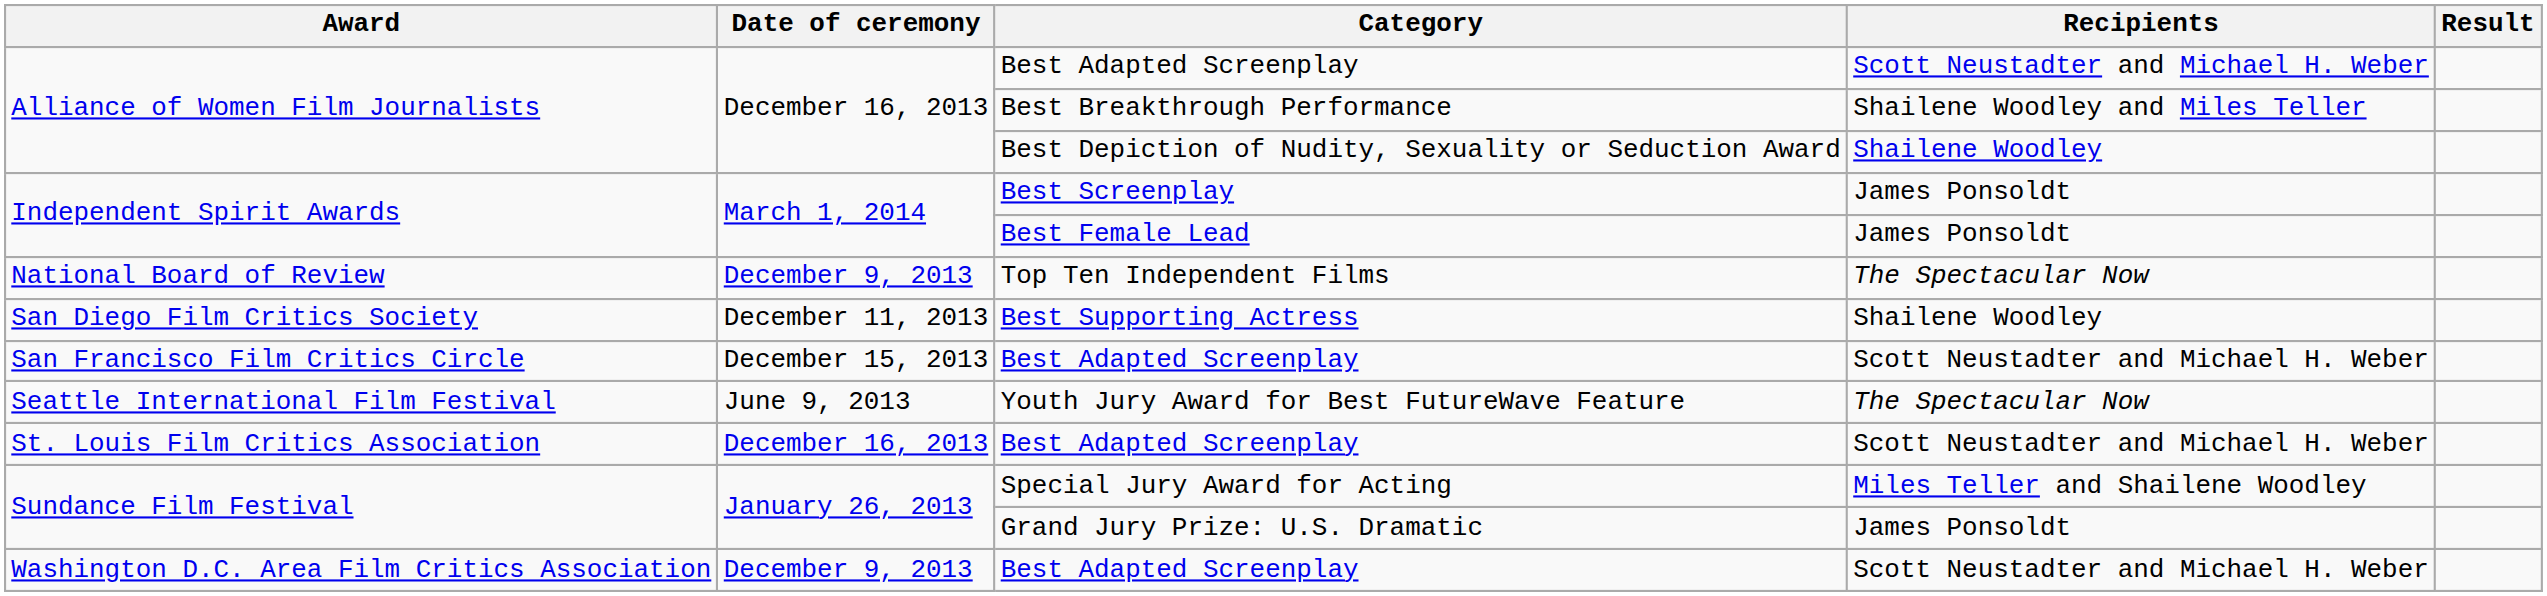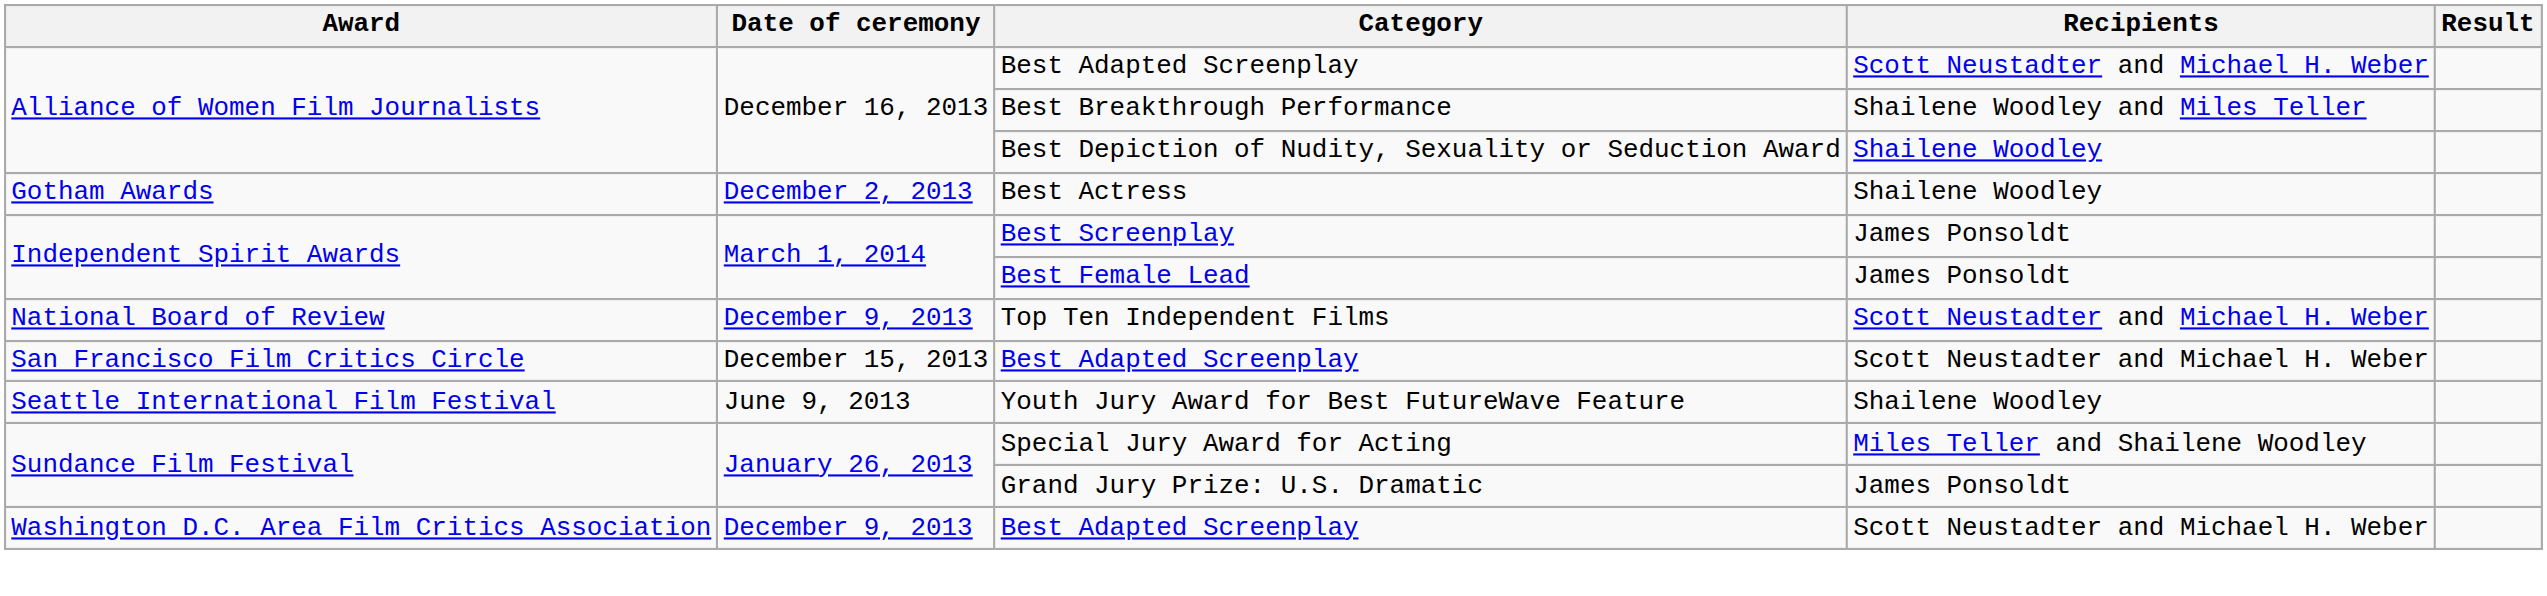+ row: Gotham Awards | December 2, 2013 | Best Actress | Shailene Woodley
Top Ten Independent Films | Recipients: The Spectacular Now -> Scott Neustadter and Michael H. Weber
- row: San Diego Film Critics Society | December 11, 2013 | Best Supporting Actress | Shailene Woodley
Youth Jury Award for Best FutureWave Feature | Recipients: The Spectacular Now -> Shailene Woodley
- row: St. Louis Film Critics Association | December 16, 2013 | Best Adapted Screenplay | Scott Neustadter and Michael H. Weber
